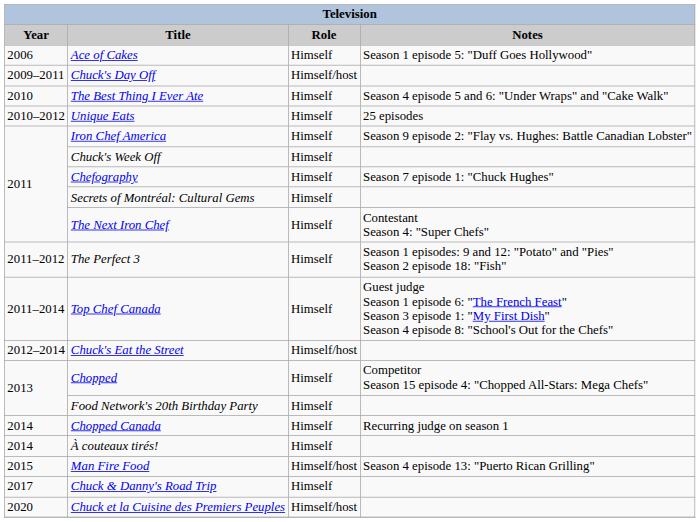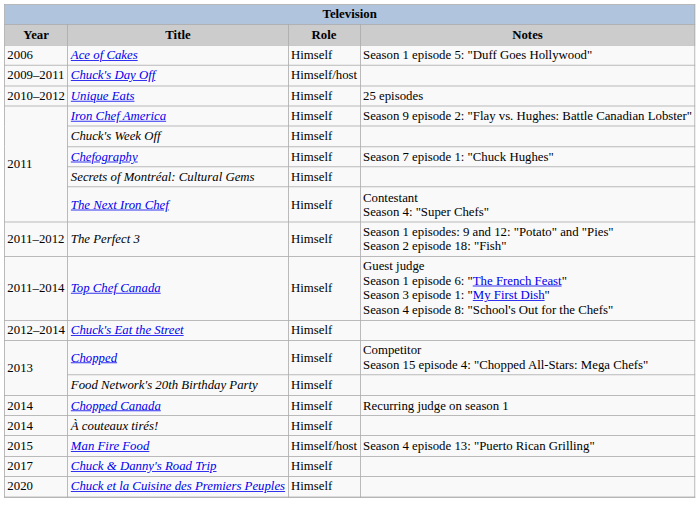- row: 2010 | The Best Thing I Ever Ate | Himself | Season 4 episode 5 and 6: "Under Wraps" and "Cake Walk"
Chuck's Eat the Street | Role: Himself/host -> Himself
Chuck et la Cuisine des Premiers Peuples | Role: Himself/host -> Himself
